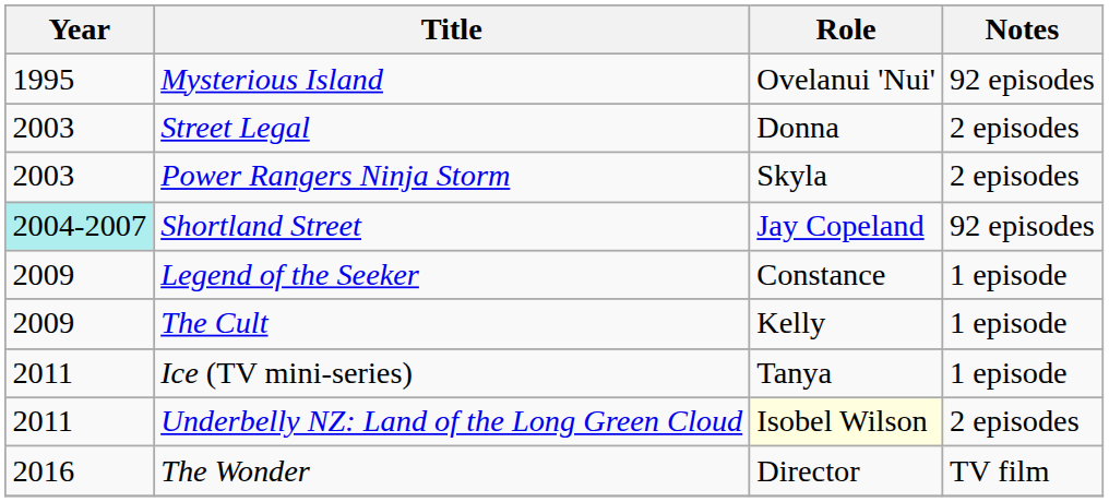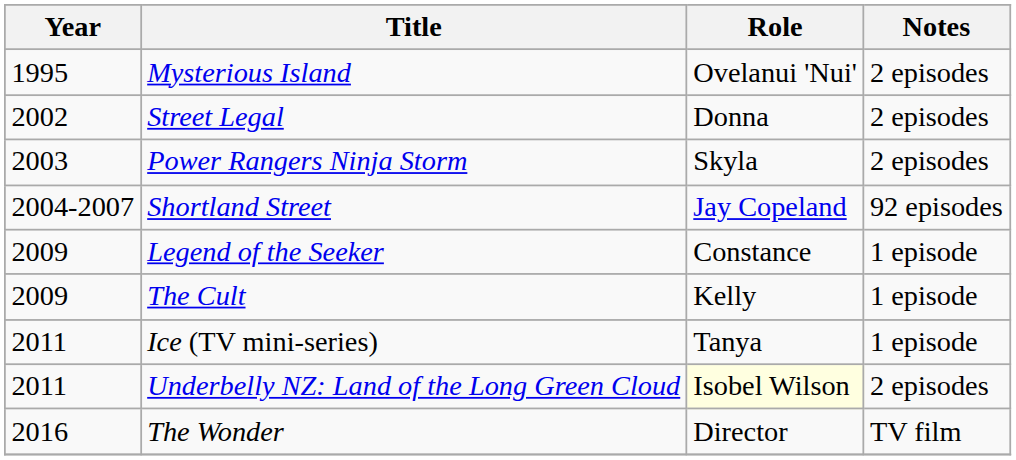Mysterious Island | Notes: 92 episodes -> 2 episodes
Street Legal | Year: 2003 -> 2002
Shortland Street | Year: paleturquoise background -> no background
